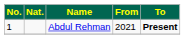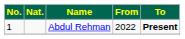Abdul Rehman | From: 2021 -> 2022
